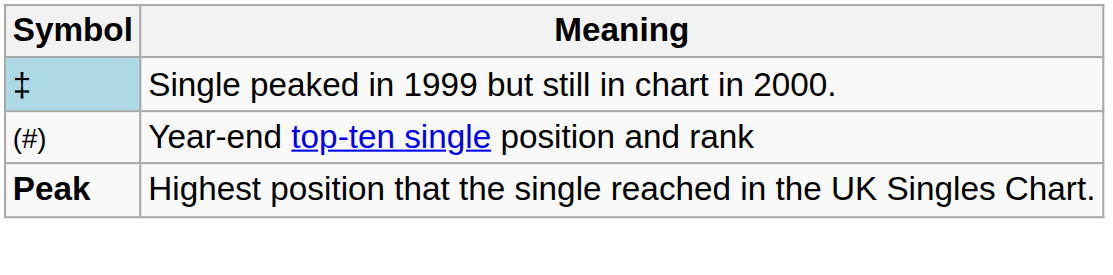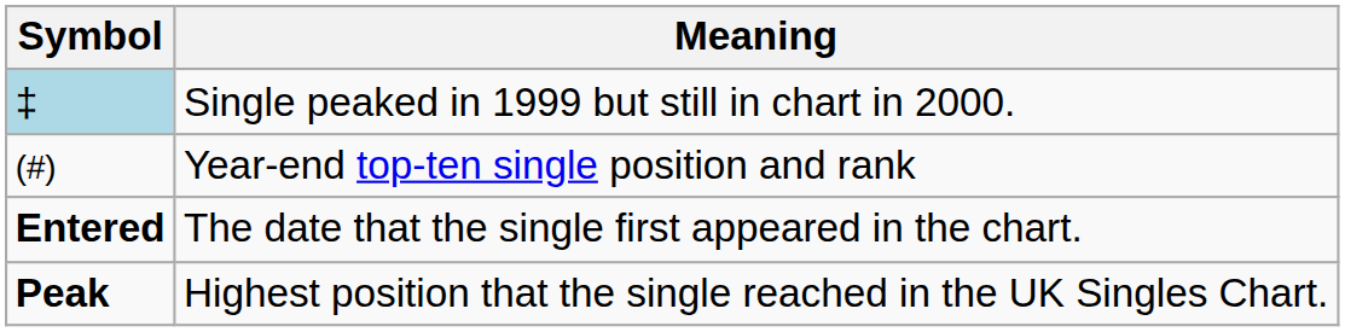+ row: Entered | The date that the single first appeared in the chart.
